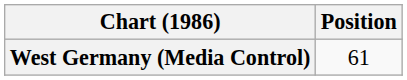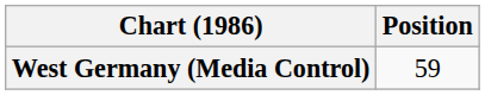West Germany (Media Control) | Position: 61 -> 59
